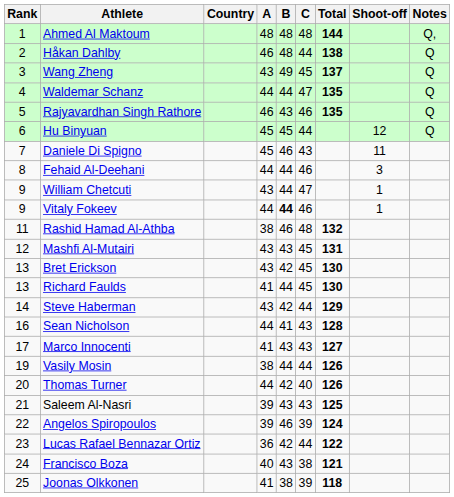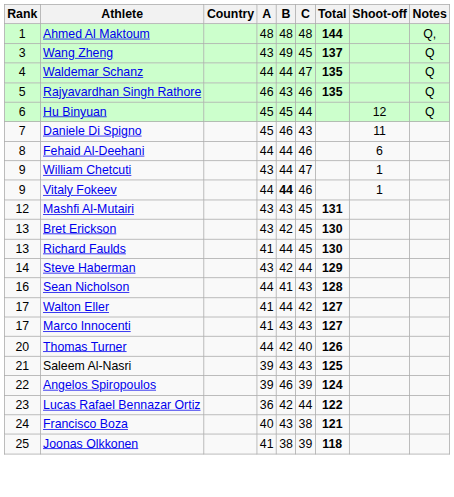- row: 2 | Håkan Dahlby | 46 | 48 | 44 | 138 | Q
Fehaid Al-Deehani | Shoot-off: 3 -> 6
- row: 11 | Rashid Hamad Al-Athba | 38 | 46 | 48 | 132
+ row: 17 | Walton Eller | 41 | 44 | 42 | 127
- row: 19 | Vasily Mosin | 38 | 44 | 44 | 126
